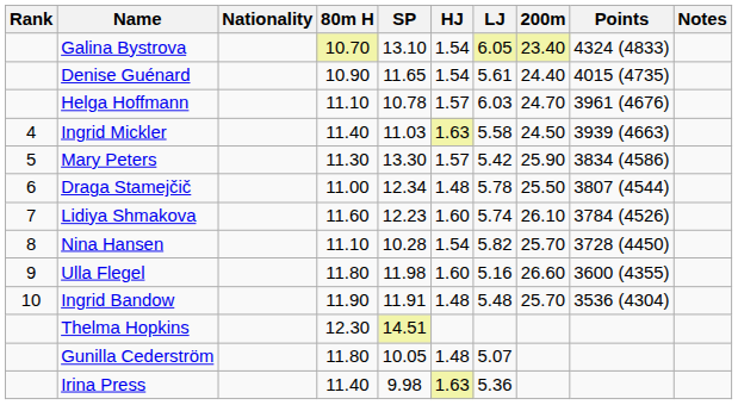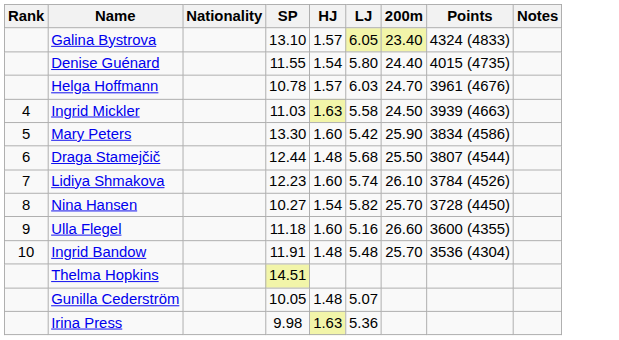- column: 80m H | 10.70 | 10.90 | 11.10 | 11.40 | 11.30 | 11.00 | 11.60 | 11.10 | 11.80 | 11.90 | 12.30 | 11.80 | 11.40
Galina Bystrova | HJ: 1.54 -> 1.57
Denise Guénard | SP: 11.65 -> 11.55
Denise Guénard | LJ: 5.61 -> 5.80
Mary Peters | HJ: 1.57 -> 1.60
Draga Stamejčič | SP: 12.34 -> 12.44
Draga Stamejčič | LJ: 5.78 -> 5.68
Nina Hansen | SP: 10.28 -> 10.27
Ulla Flegel | SP: 11.98 -> 11.18
